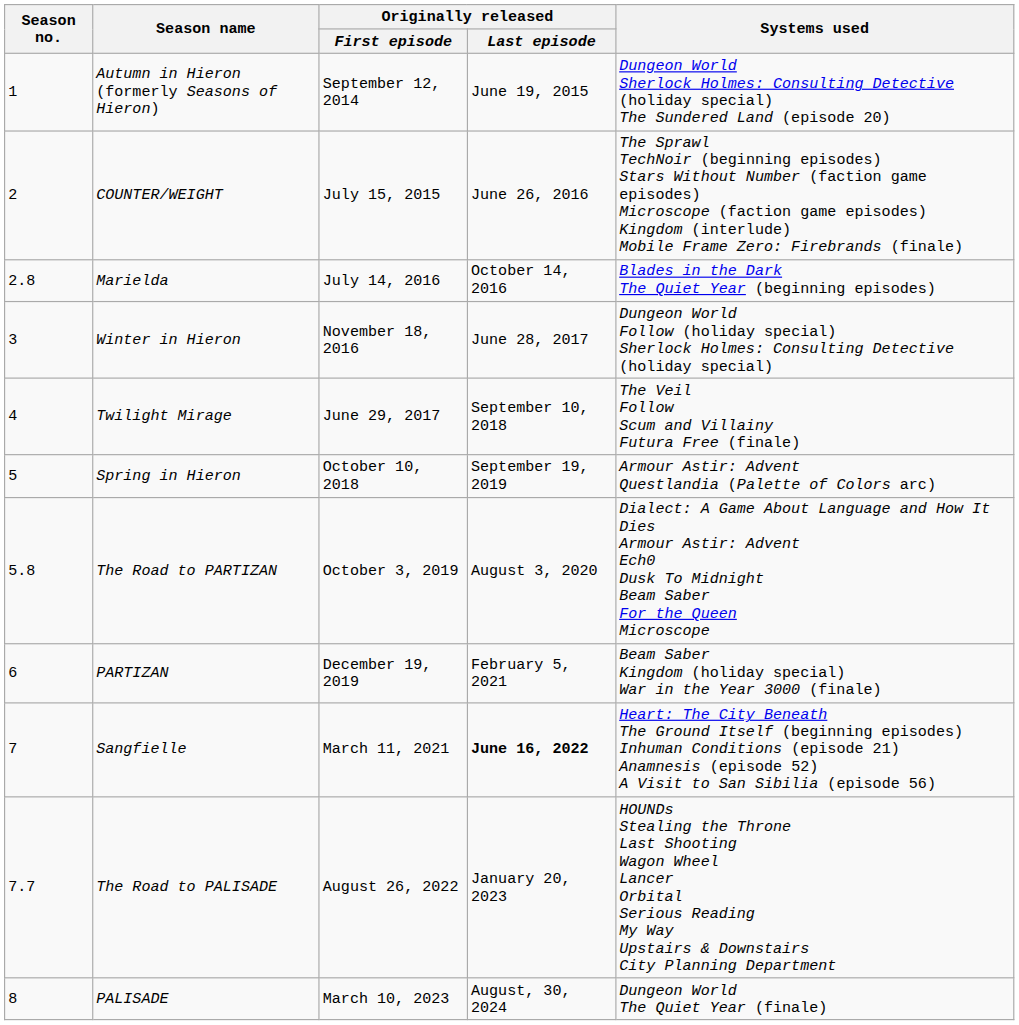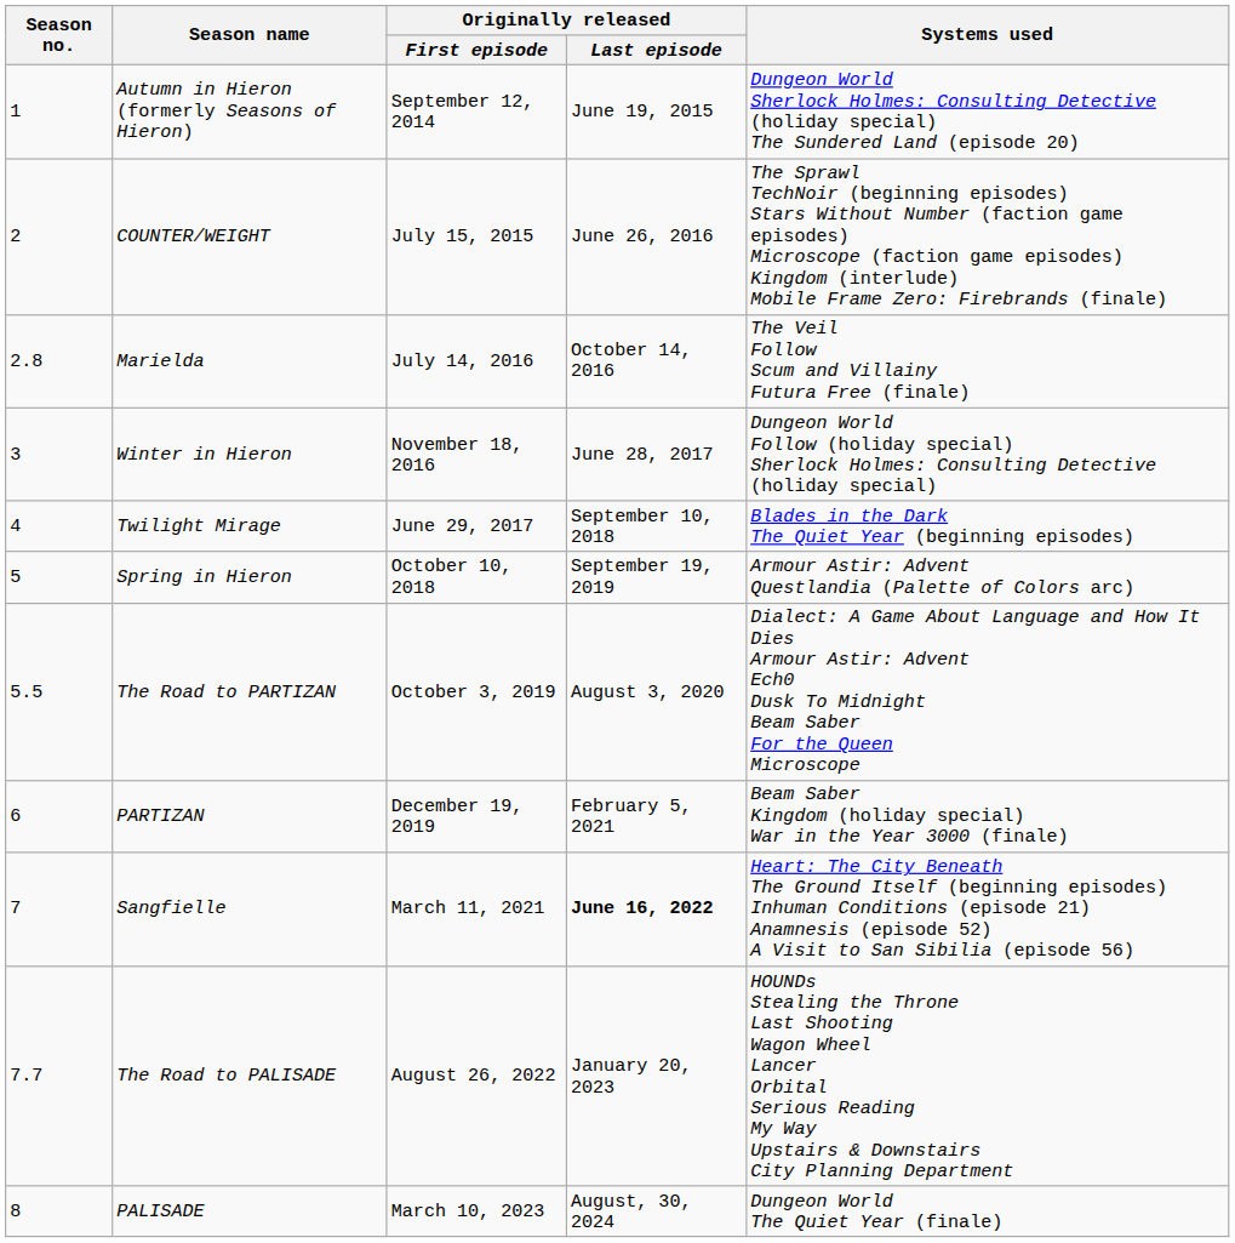Marielda | Systems used: Blades in the Dark The Quiet Year (beginning episodes) -> The Veil Follow Scum and Villainy Futura Free (finale)
Twilight Mirage | Systems used: The Veil Follow Scum and Villainy Futura Free (finale) -> Blades in the Dark The Quiet Year (beginning episodes)
The Road to PARTIZAN | Season no.: 5.8 -> 5.5
